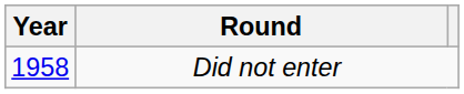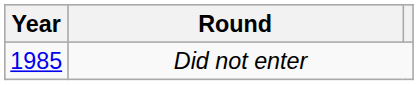Did not enter | Year: 1958 -> 1985
